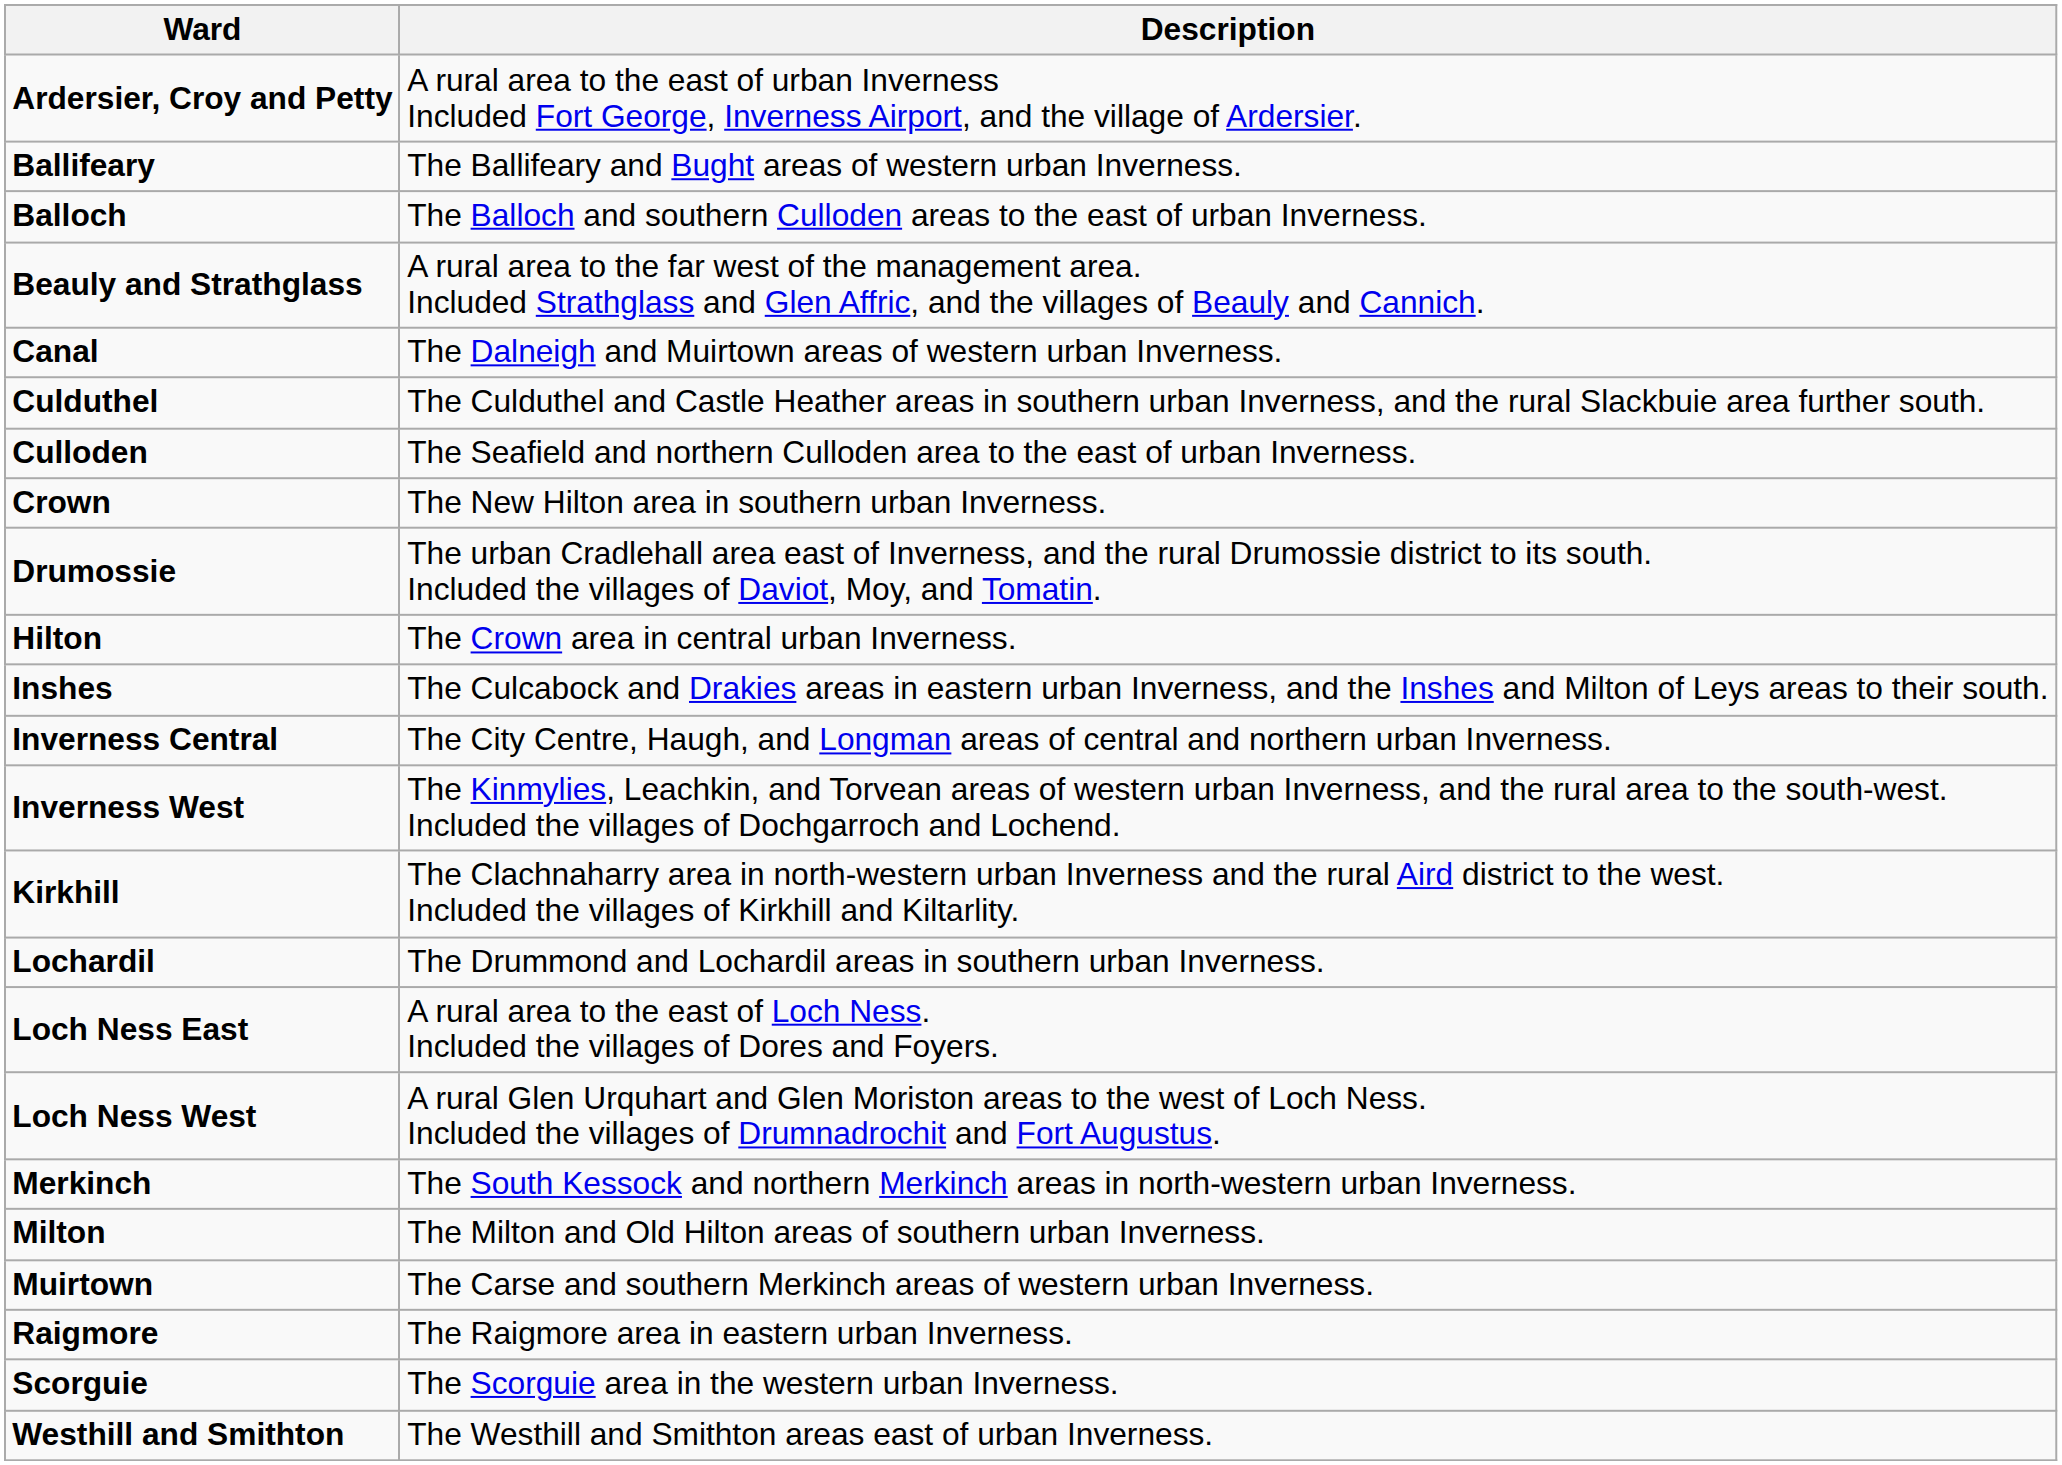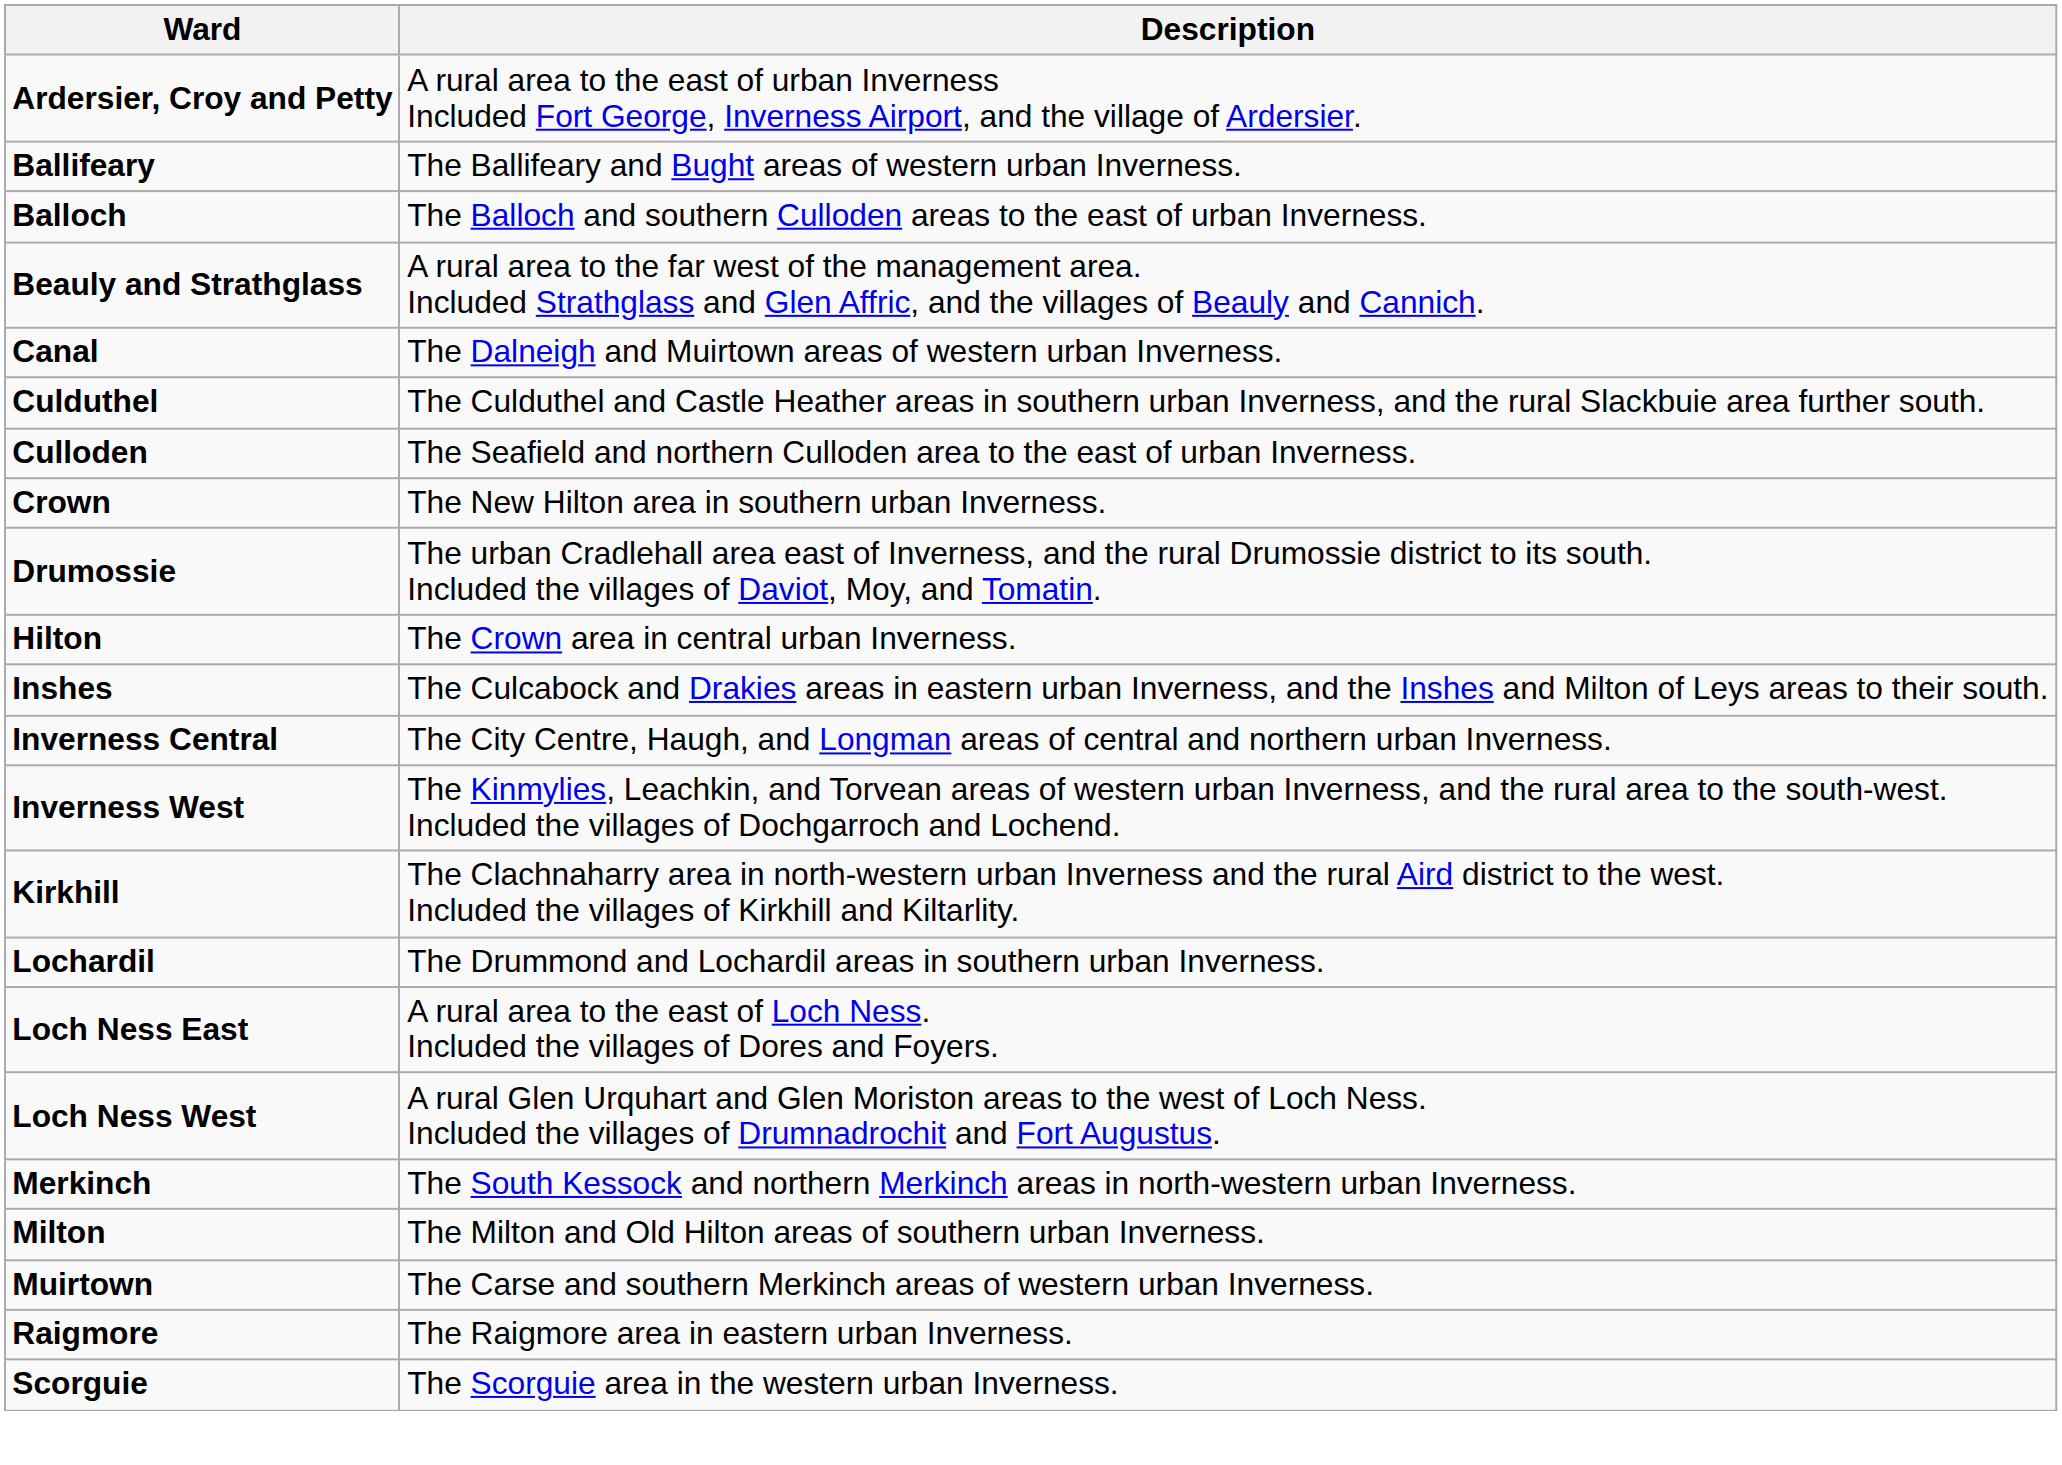- row: Westhill and Smithton | The Westhill and Smithton areas east of urban Inverness.
